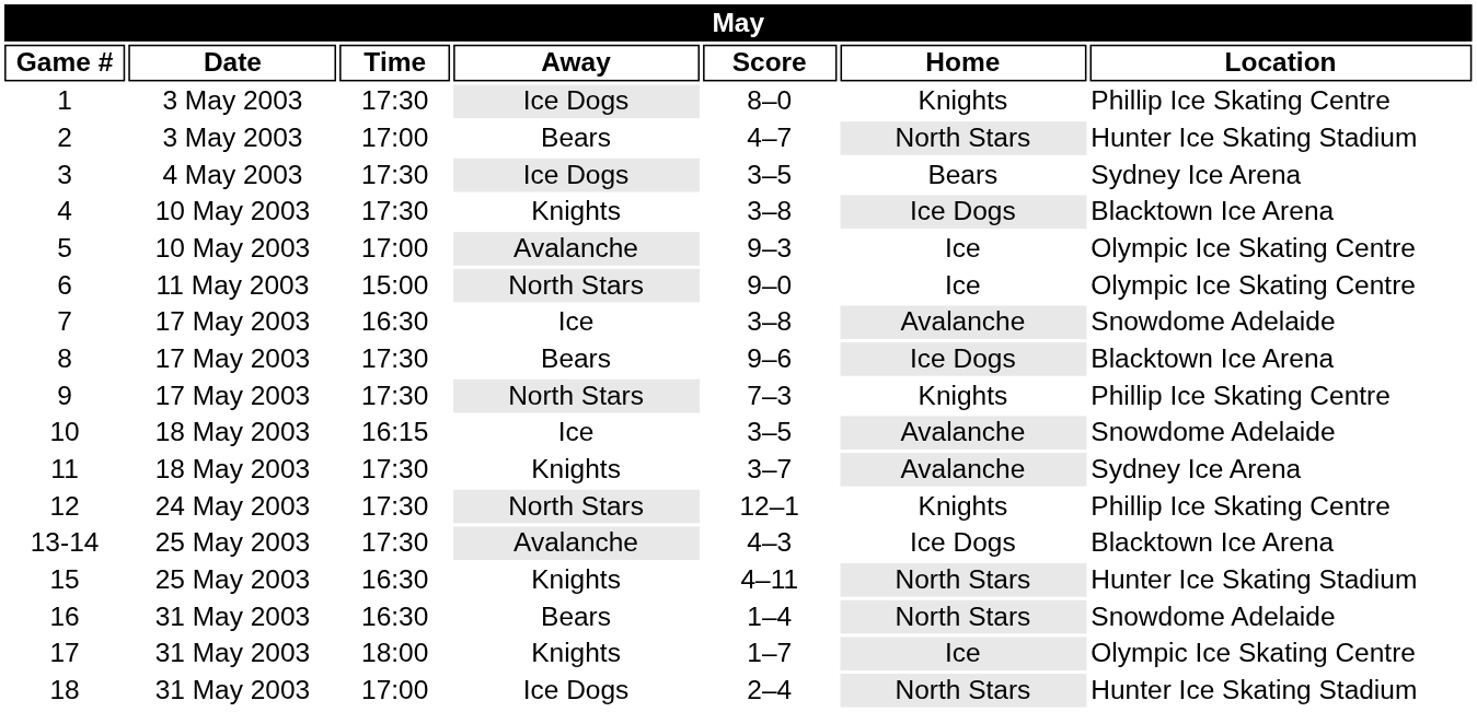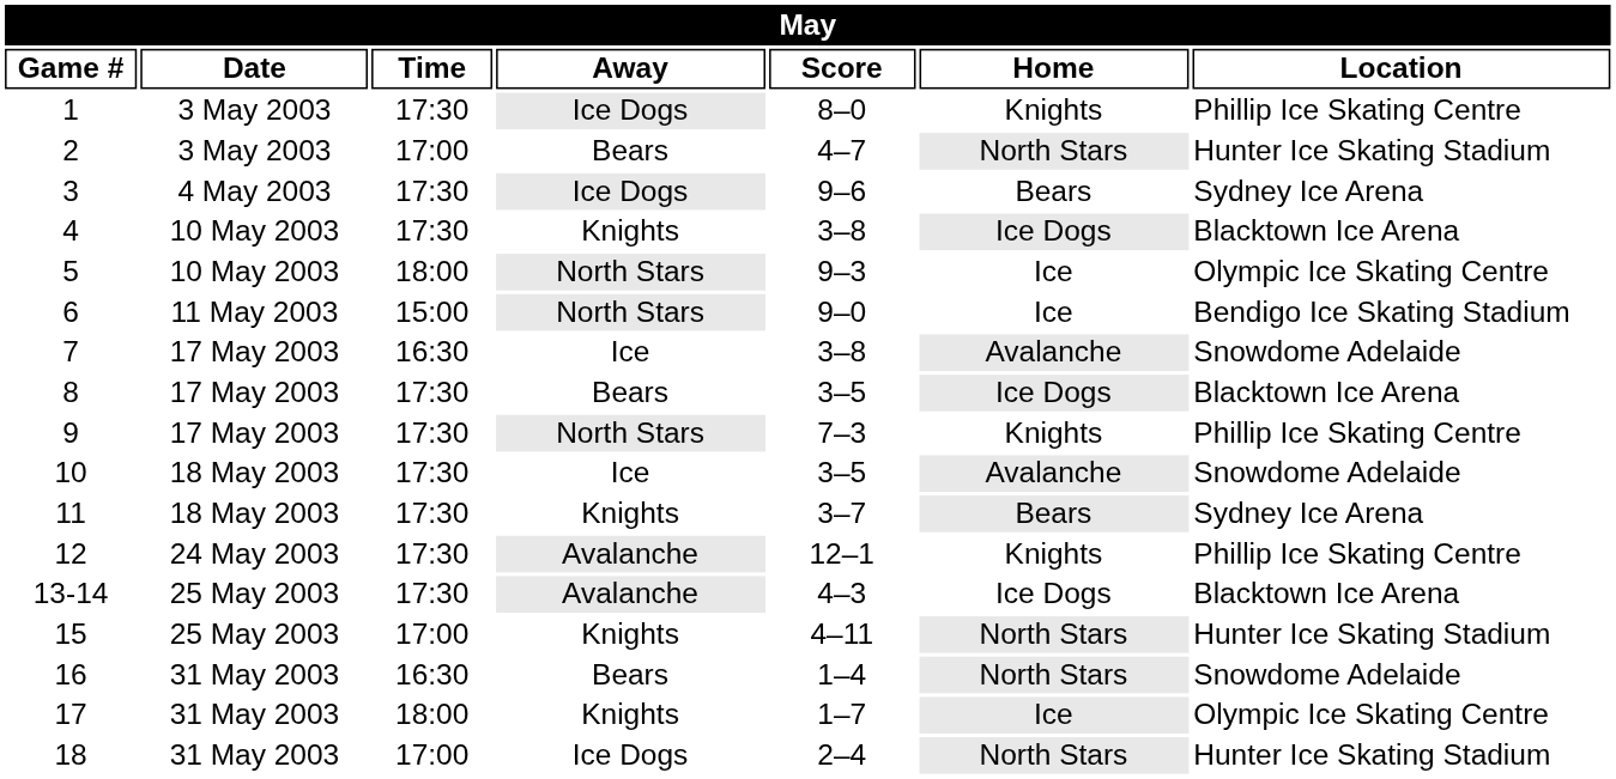3 | Score: 3–5 -> 9–6
5 | Time: 17:00 -> 18:00
5 | Away: Avalanche -> North Stars
6 | Location: Olympic Ice Skating Centre -> Bendigo Ice Skating Stadium
8 | Score: 9–6 -> 3–5
10 | Time: 16:15 -> 17:30
11 | Home: Avalanche -> Bears
12 | Away: North Stars -> Avalanche
15 | Time: 16:30 -> 17:00
